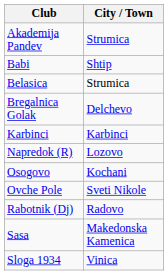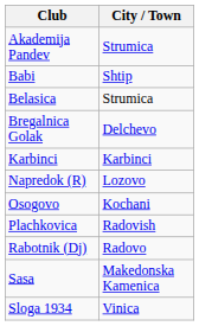- row: Ovche Pole | Sveti Nikole
+ row: Plachkovica | Radovish
